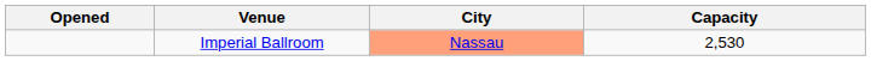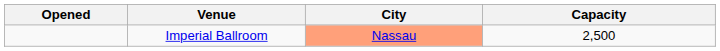Imperial Ballroom | Capacity: 2,530 -> 2,500
